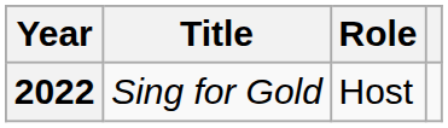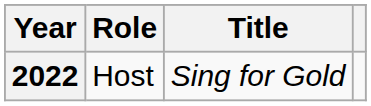columns swapped: Title <-> Role
